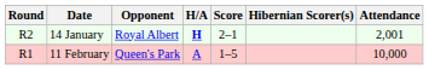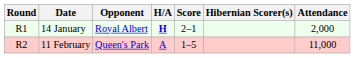14 January | Round: R2 -> R1
14 January | Attendance: 2,001 -> 2,000
11 February | Round: R1 -> R2
11 February | Attendance: 10,000 -> 11,000
